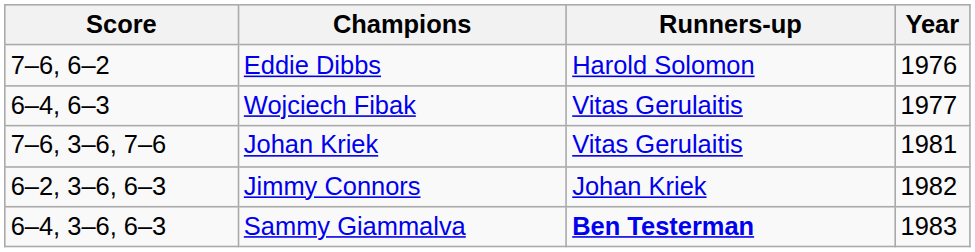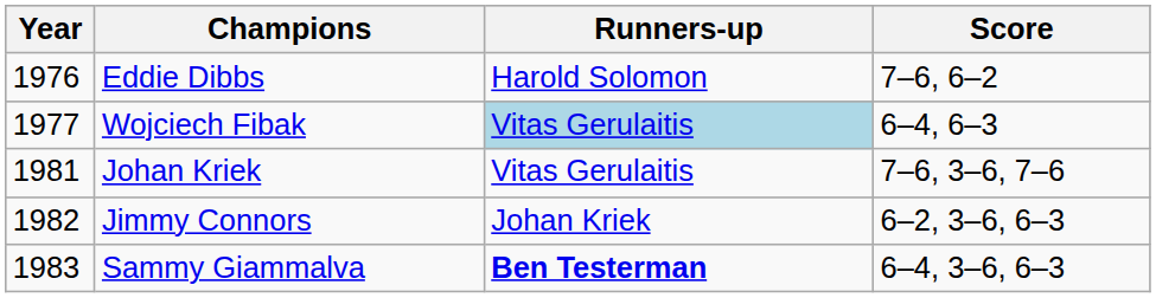columns swapped: Year <-> Score
Wojciech Fibak | Runners-up: no background -> lightblue background
